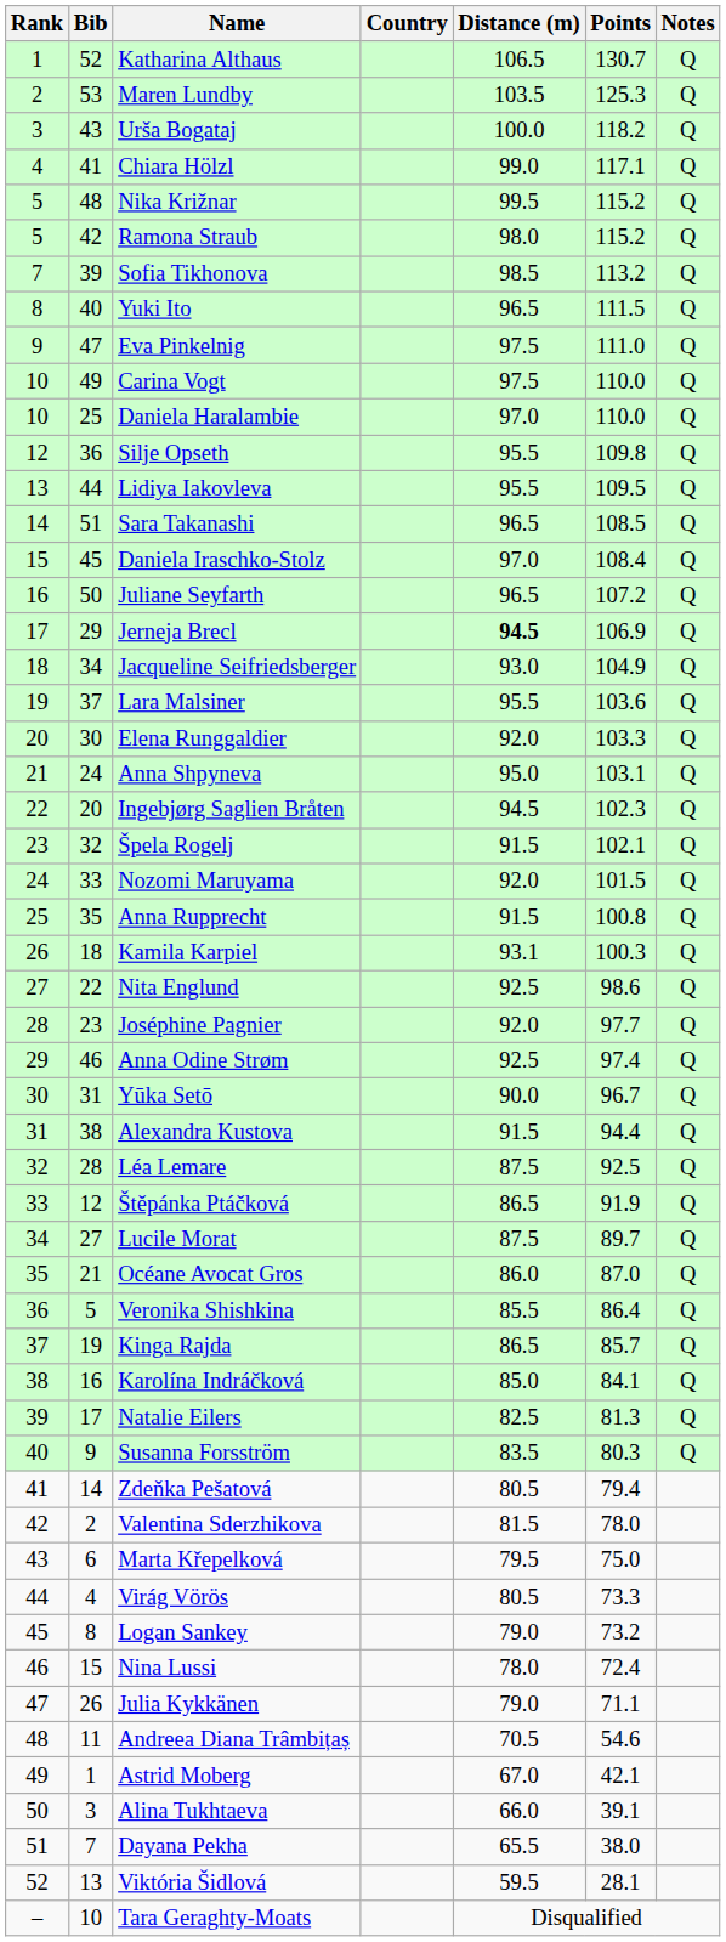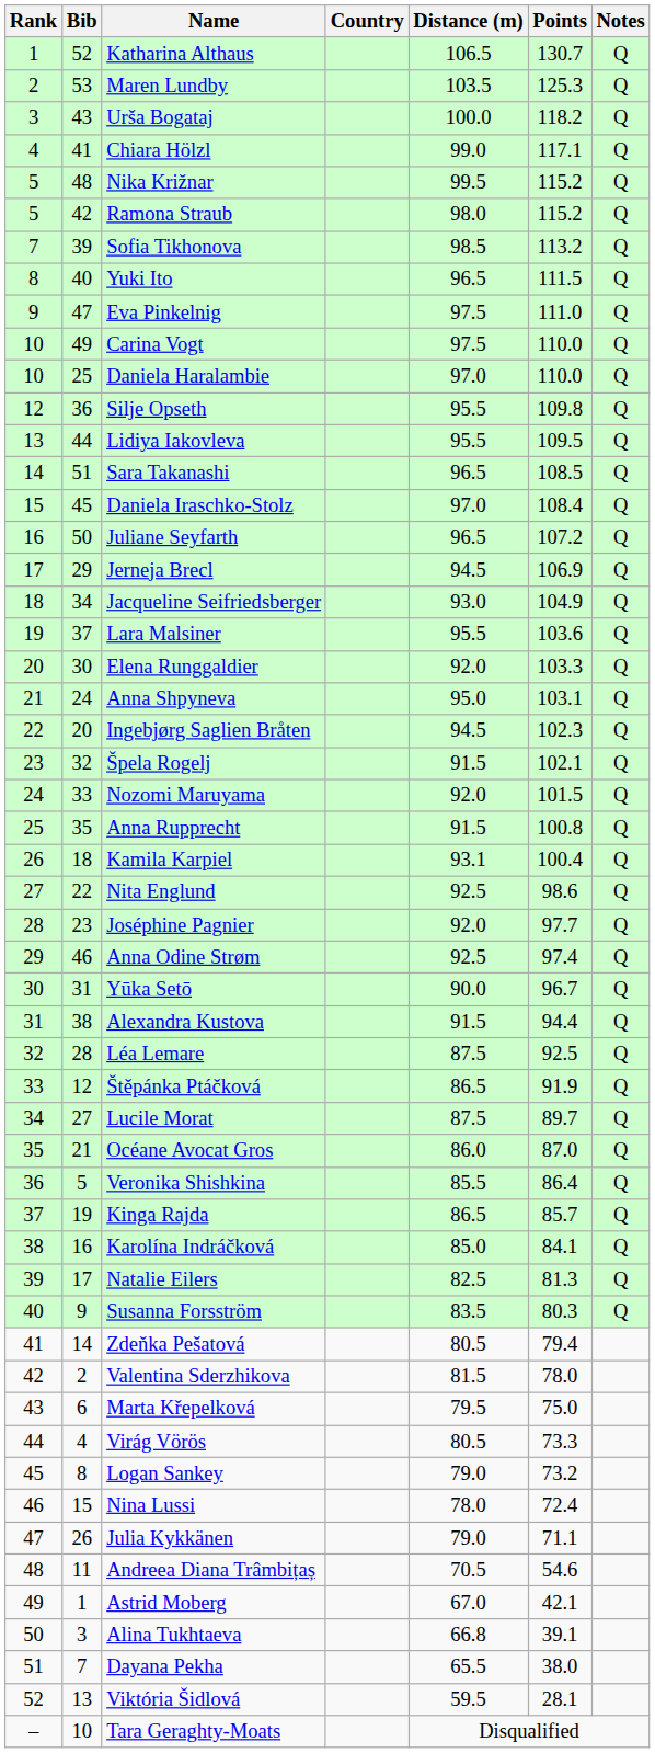Jerneja Brecl | Distance (m): bold -> normal
Kamila Karpiel | Points: 100.3 -> 100.4
Alina Tukhtaeva | Distance (m): 66.0 -> 66.8
